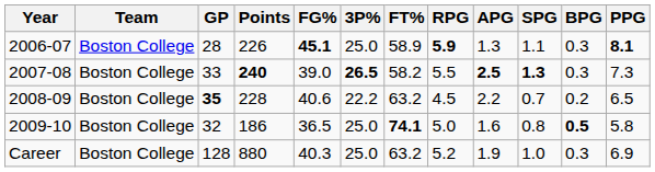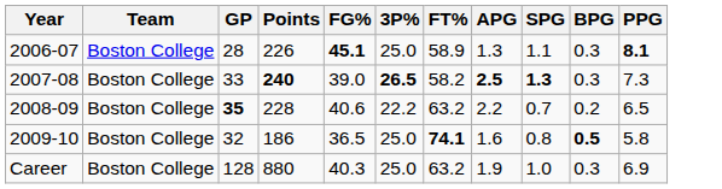- column: RPG | 5.9 | 5.5 | 4.5 | 5.0 | 5.2
